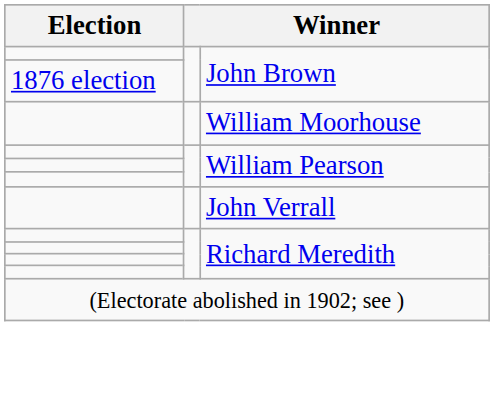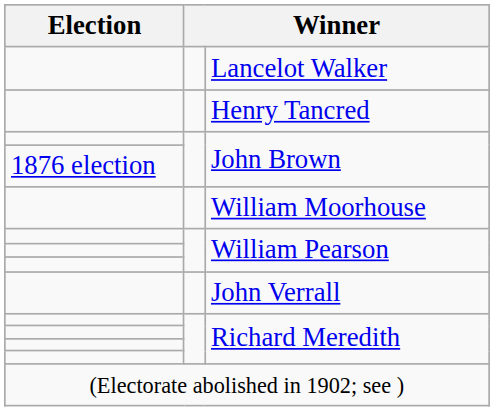+ row: Lancelot Walker
+ row: Henry Tancred
